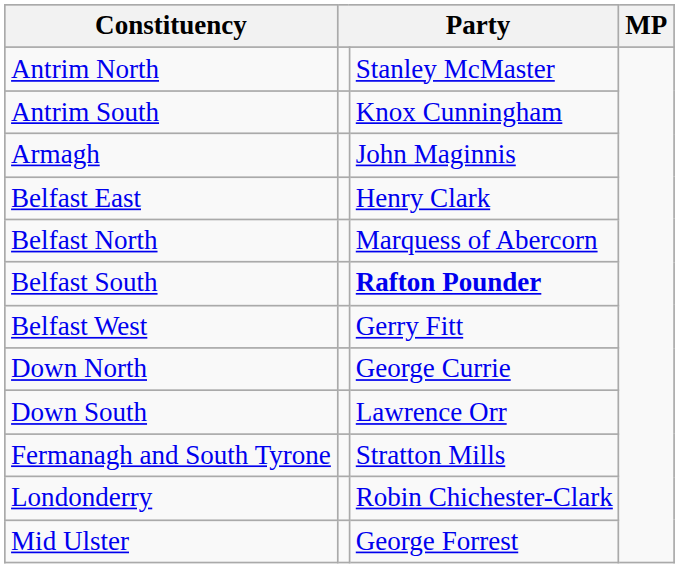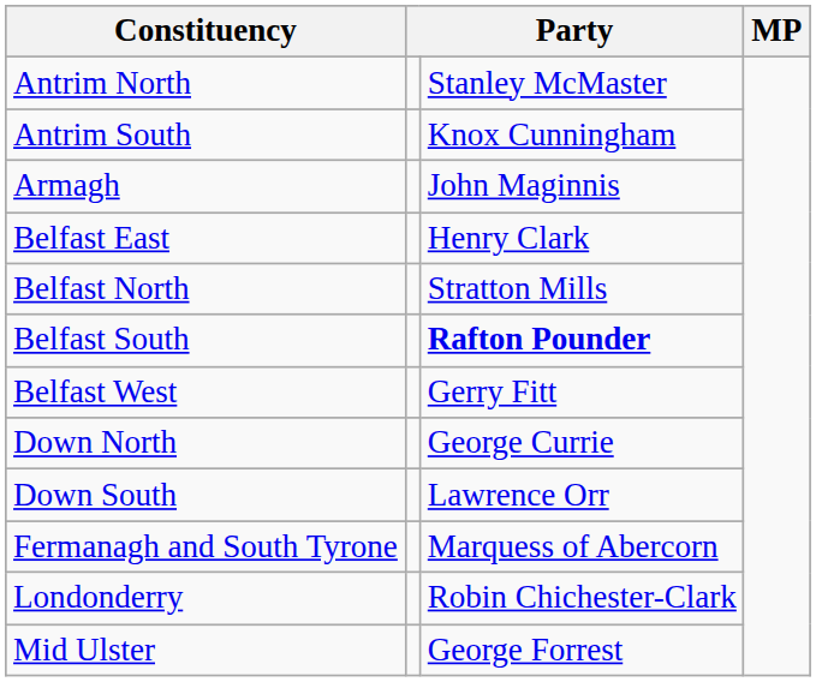Belfast North | column 3: Marquess of Abercorn -> Stratton Mills
Fermanagh and South Tyrone | column 3: Stratton Mills -> Marquess of Abercorn
